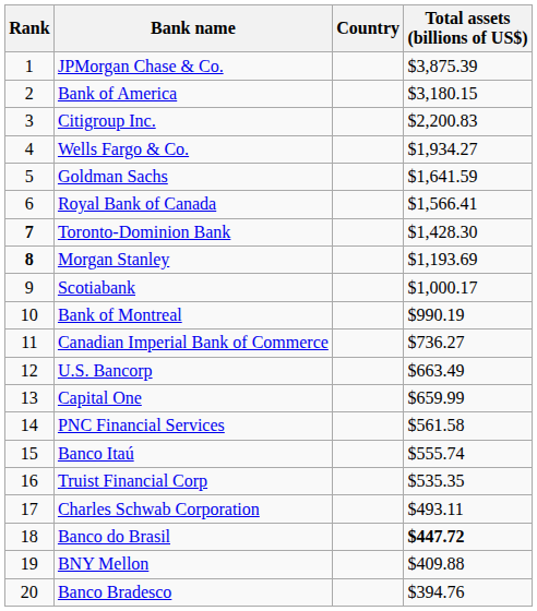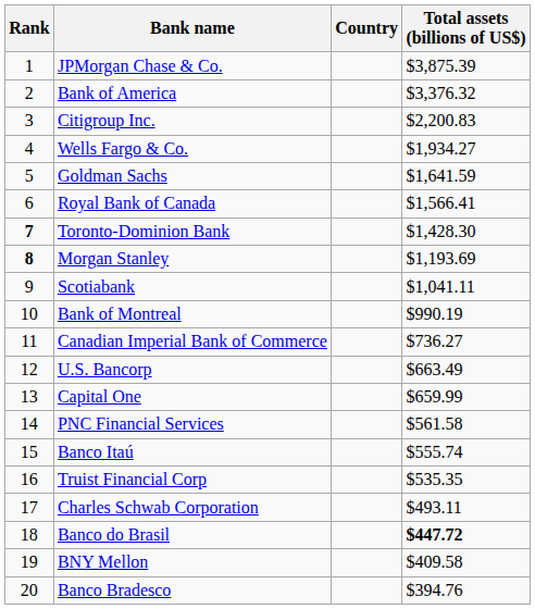Bank of America | Total assets (billions of US$): $3,180.15 -> $3,376.32
Scotiabank | Total assets (billions of US$): $1,000.17 -> $1,041.11
BNY Mellon | Total assets (billions of US$): $409.88 -> $409.58
